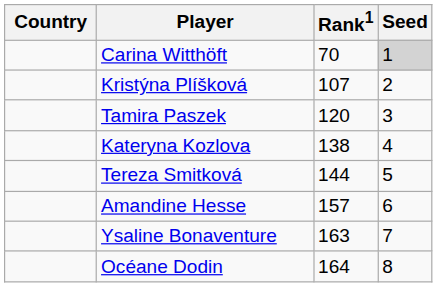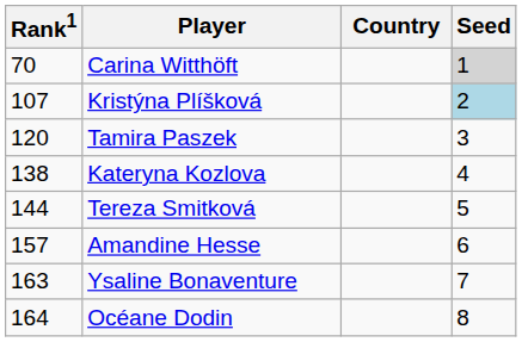columns swapped: Country <-> Rank1
Kristýna Plíšková | Seed: no background -> lightblue background
